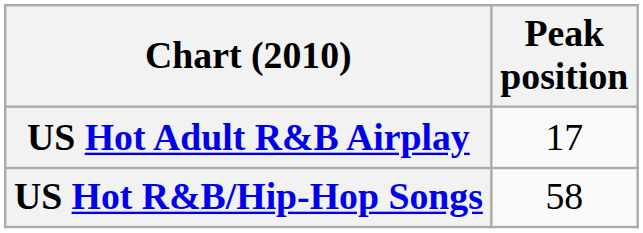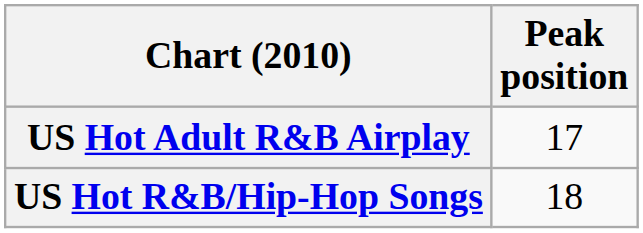US Hot R&B/Hip-Hop Songs | Peak position: 58 -> 18
